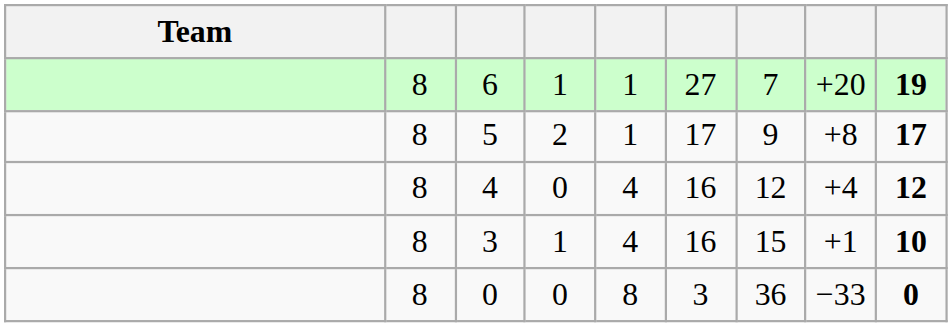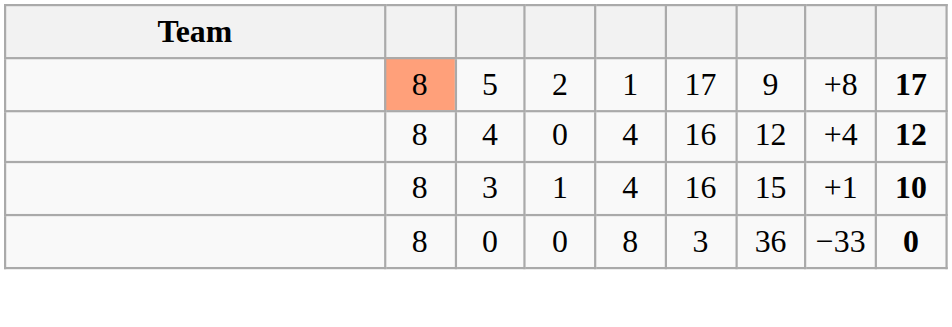- row: 8 | 6 | 1 | 1 | 27 | 7 | +20 | 19
5 | column 2: no background -> lightsalmon background
